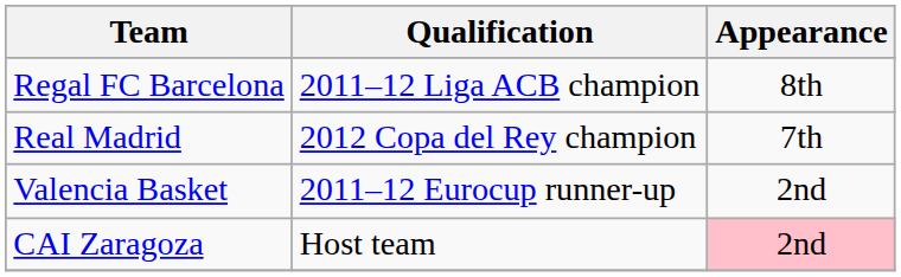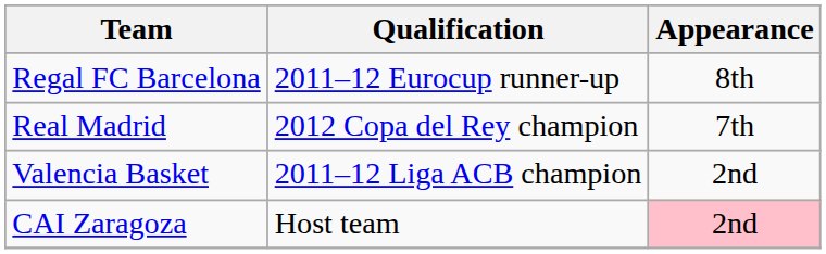Regal FC Barcelona | Qualification: 2011–12 Liga ACB champion -> 2011–12 Eurocup runner-up
Valencia Basket | Qualification: 2011–12 Eurocup runner-up -> 2011–12 Liga ACB champion
